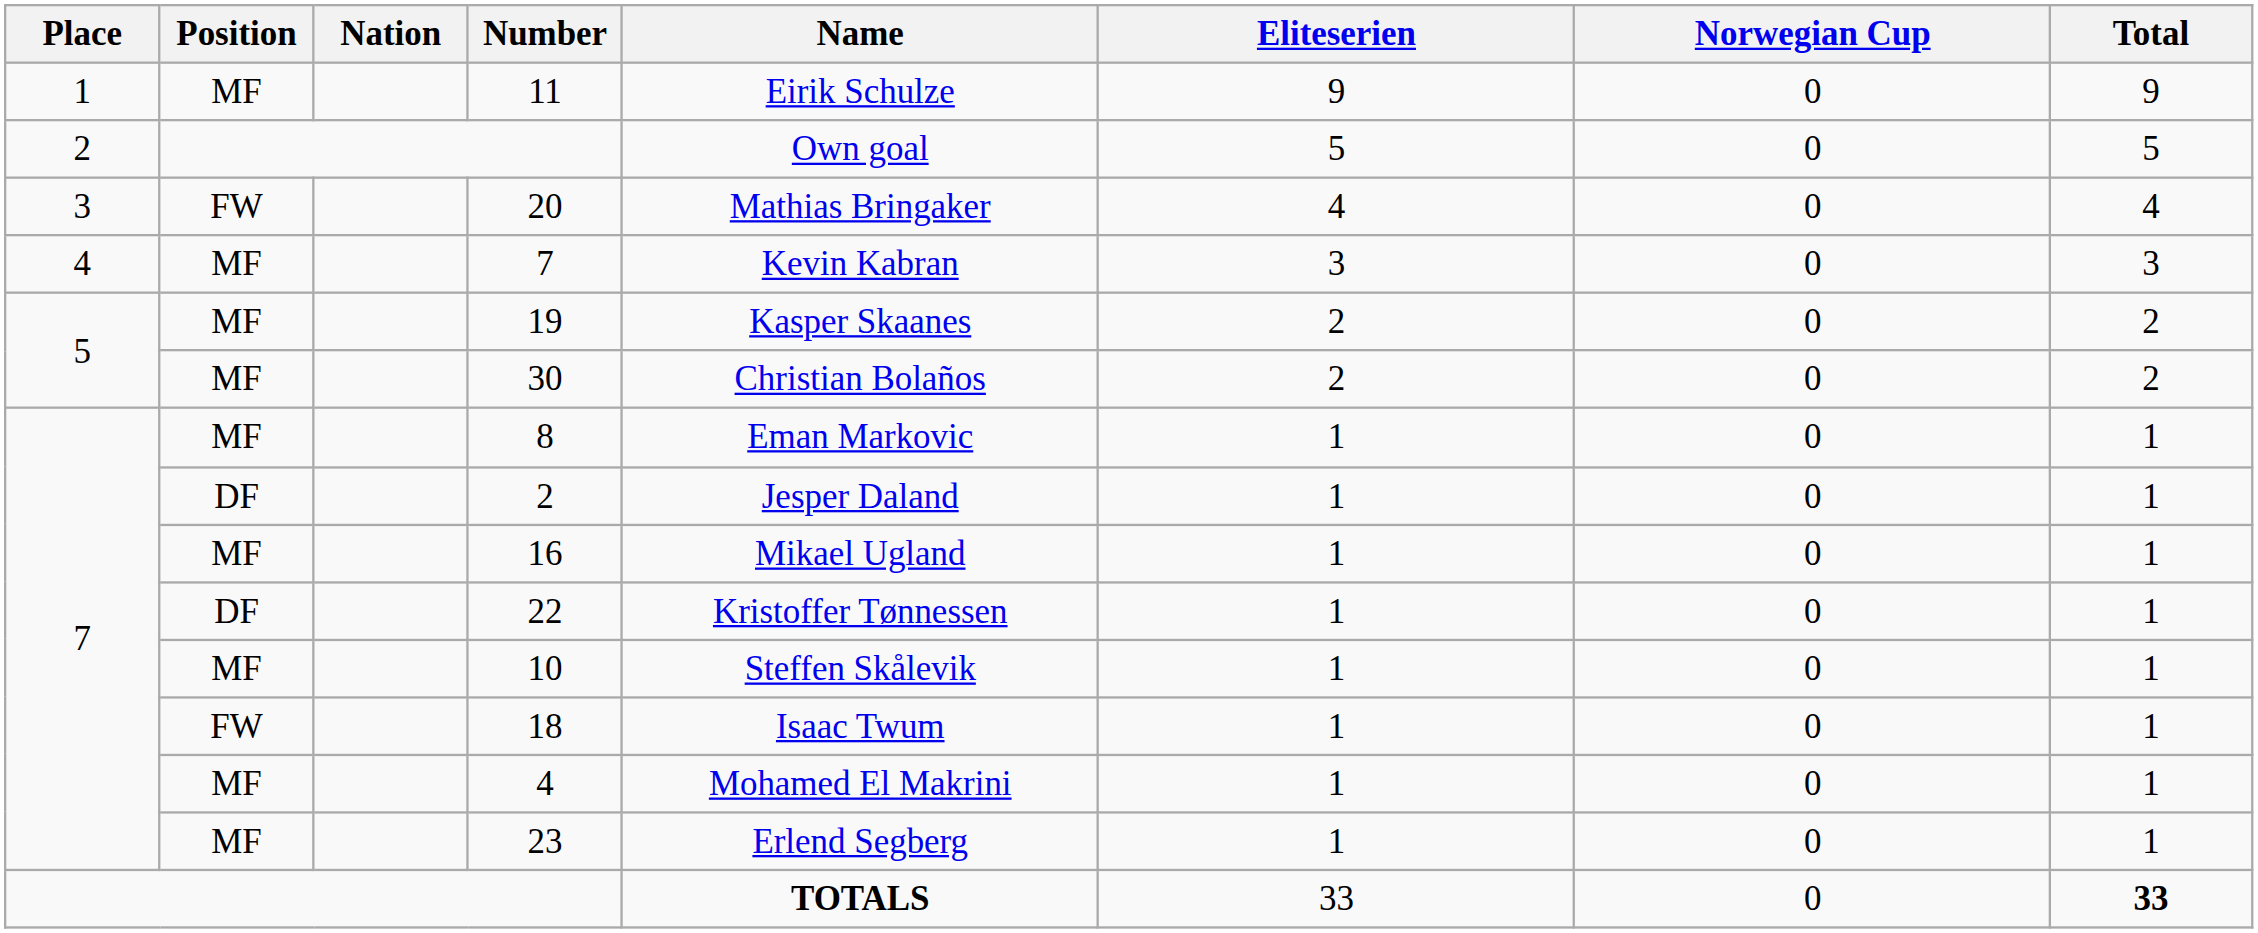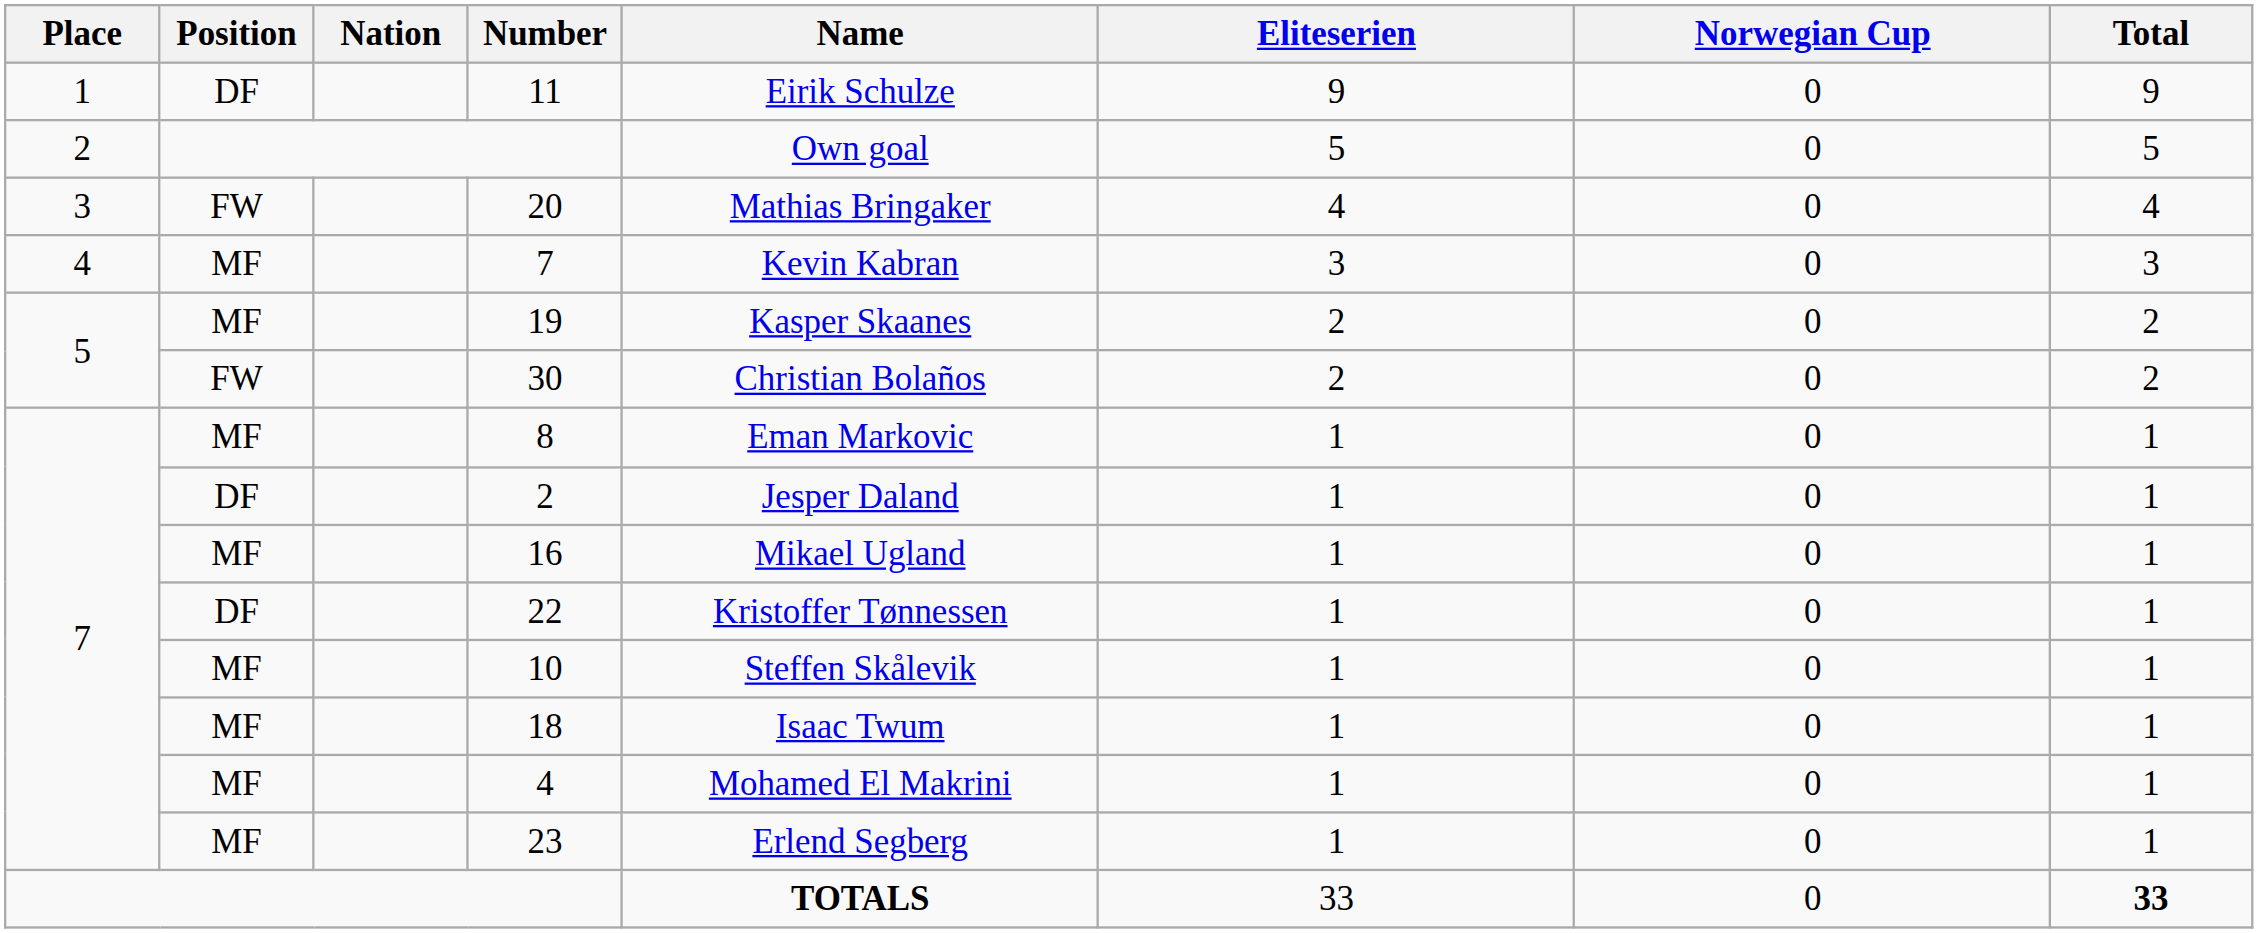11 | Position: MF -> DF
30 | Position: MF -> FW
18 | Position: FW -> MF
